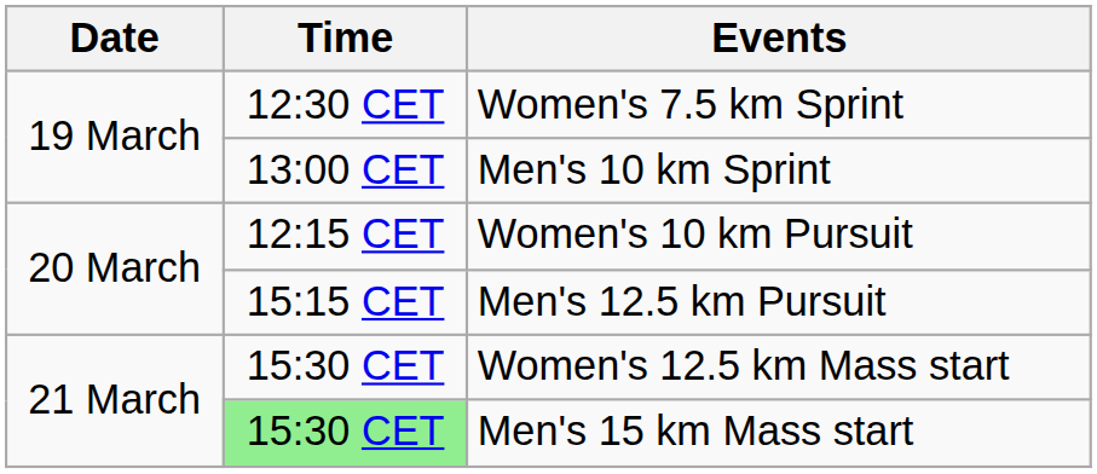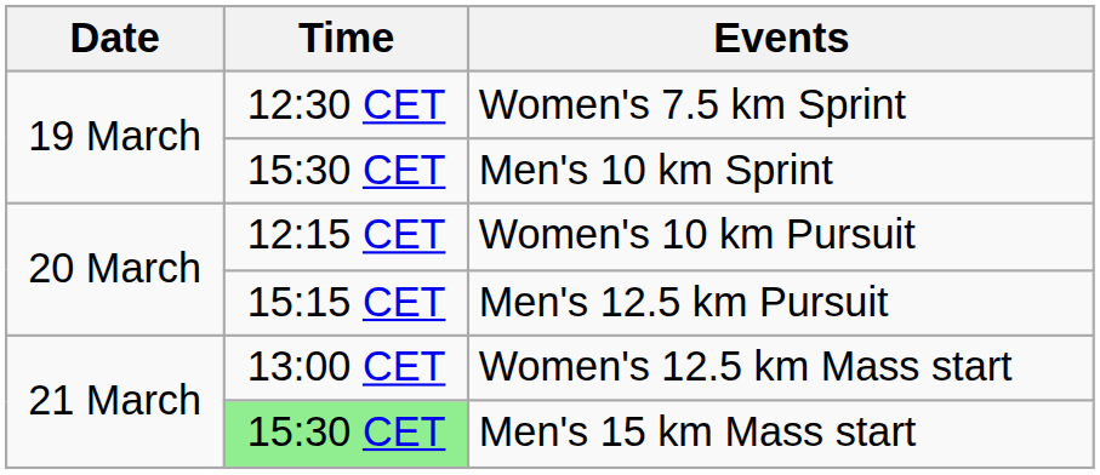Men's 10 km Sprint | Time: 13:00 CET -> 15:30 CET
Women's 12.5 km Mass start | Time: 15:30 CET -> 13:00 CET
